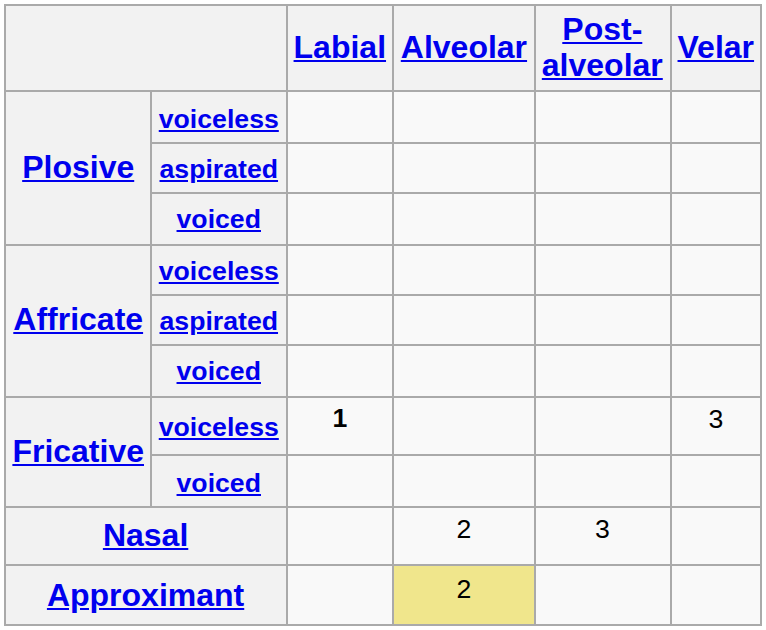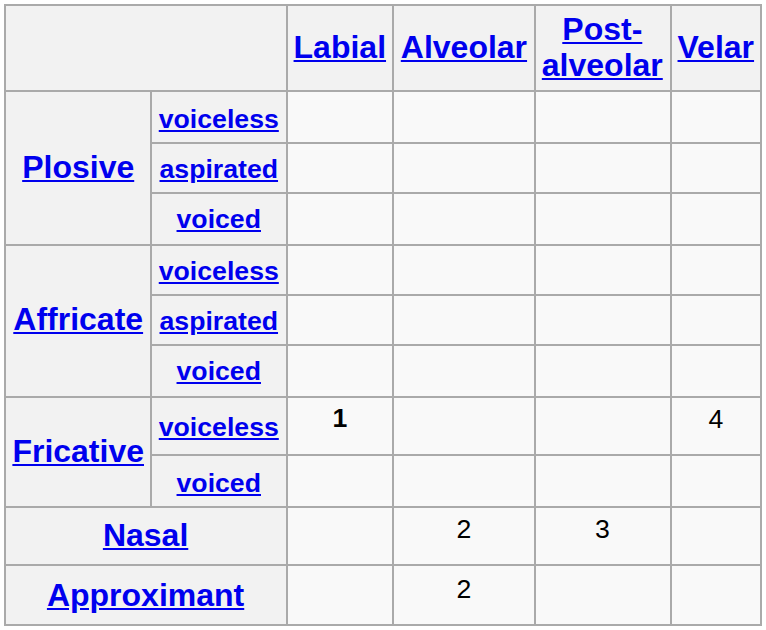Fricative / voiceless | Velar: 3 -> 4
Approximant | Alveolar: khaki background -> no background
